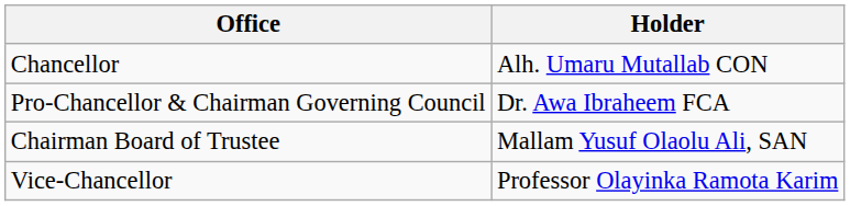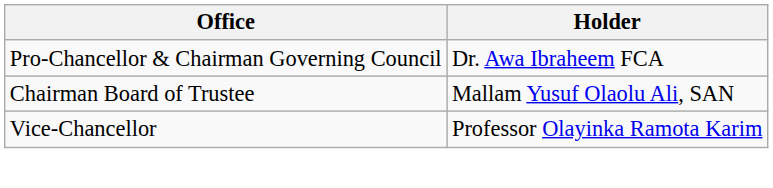- row: Chancellor | Alh. Umaru Mutallab CON
